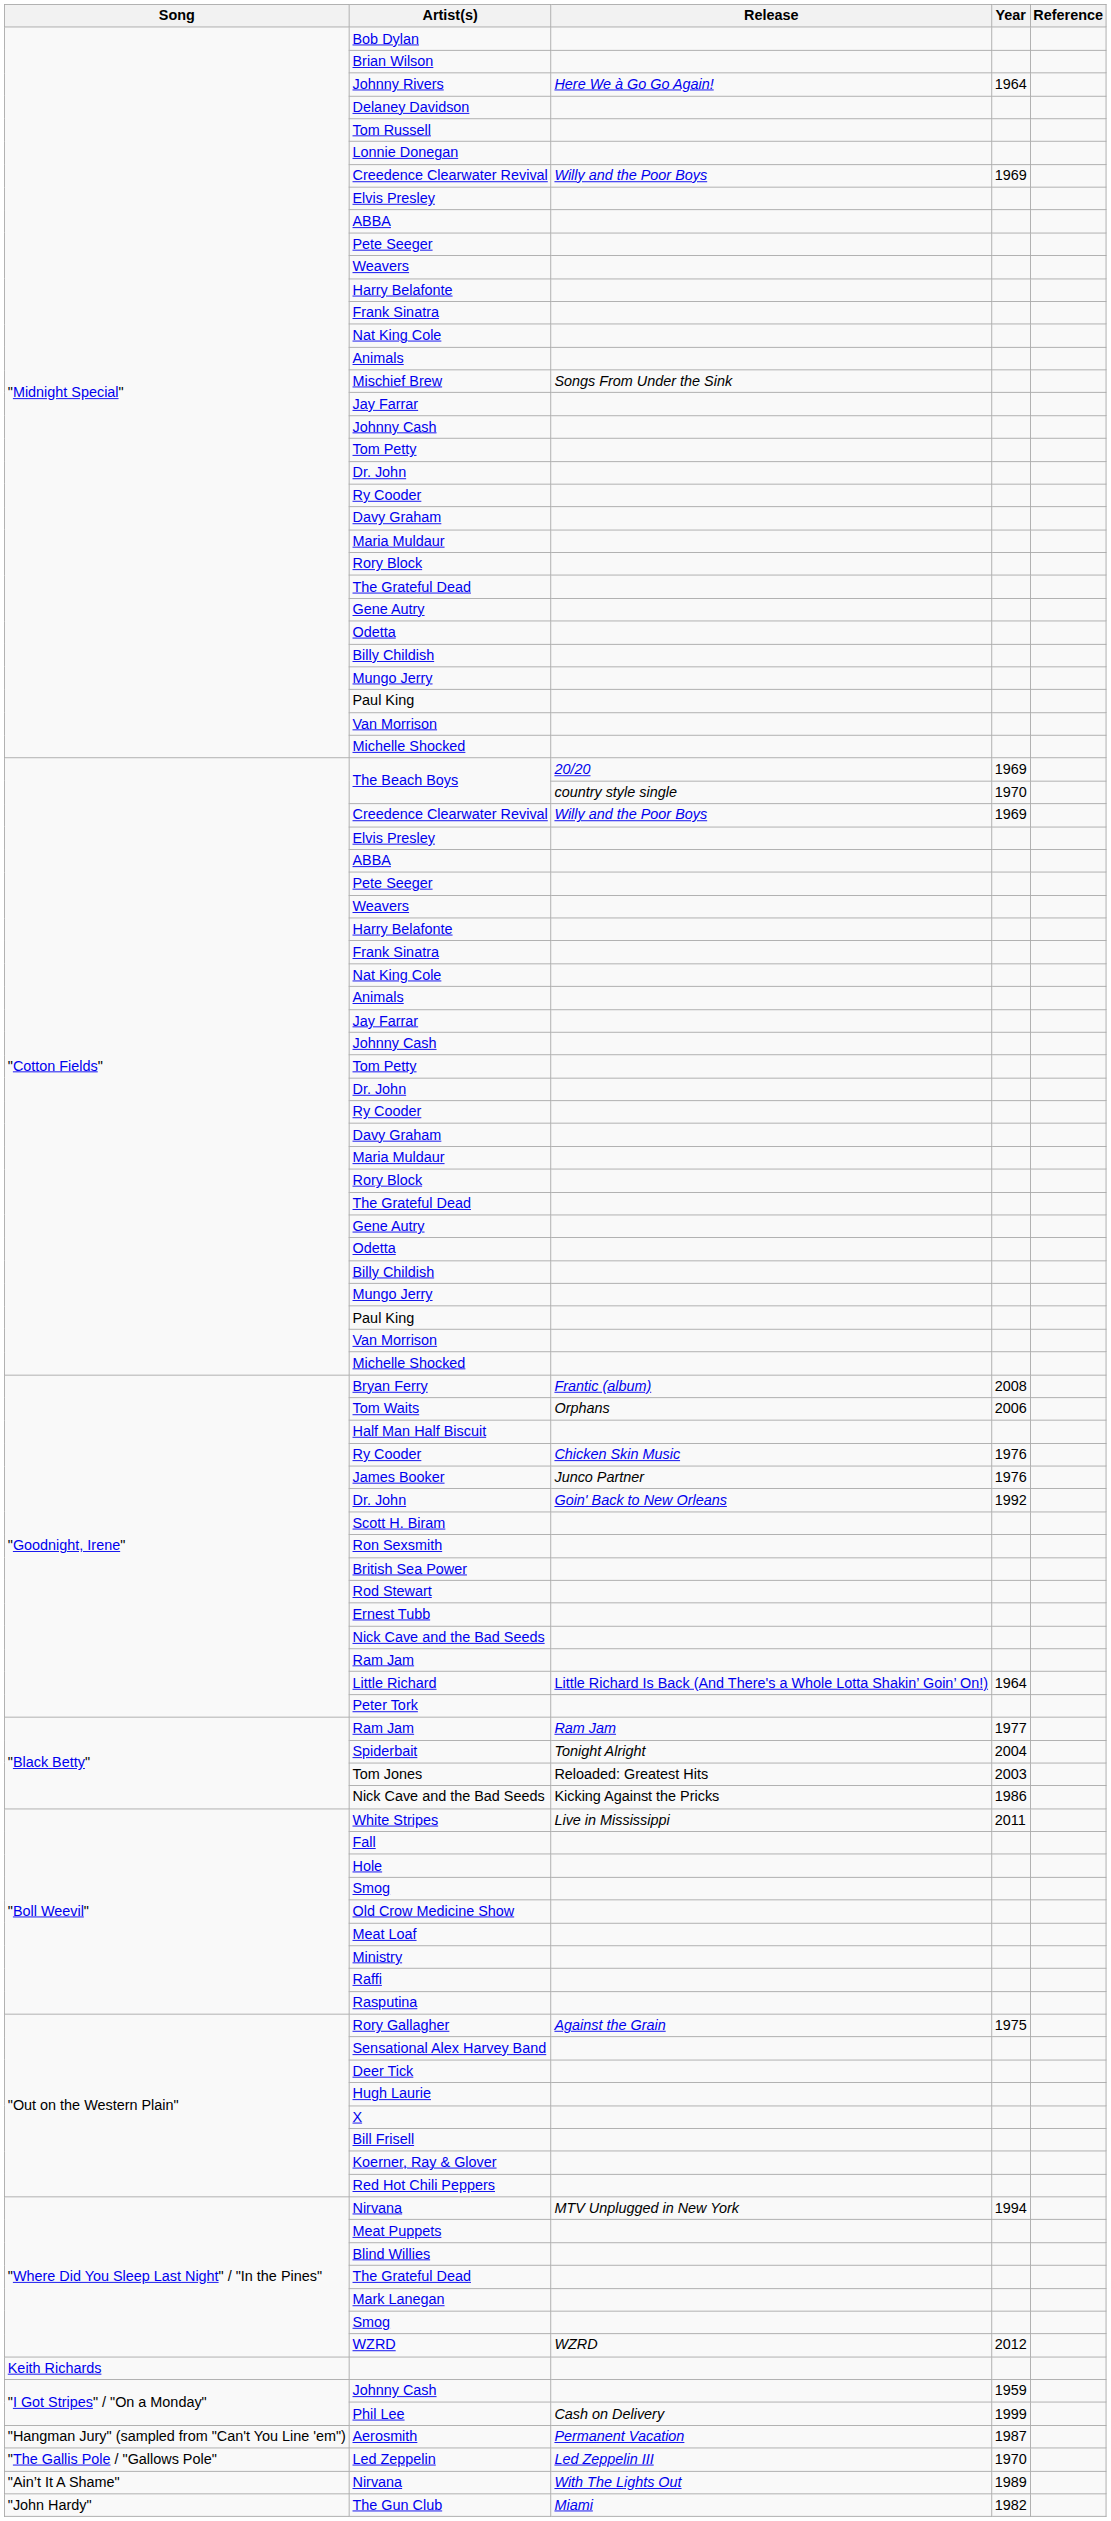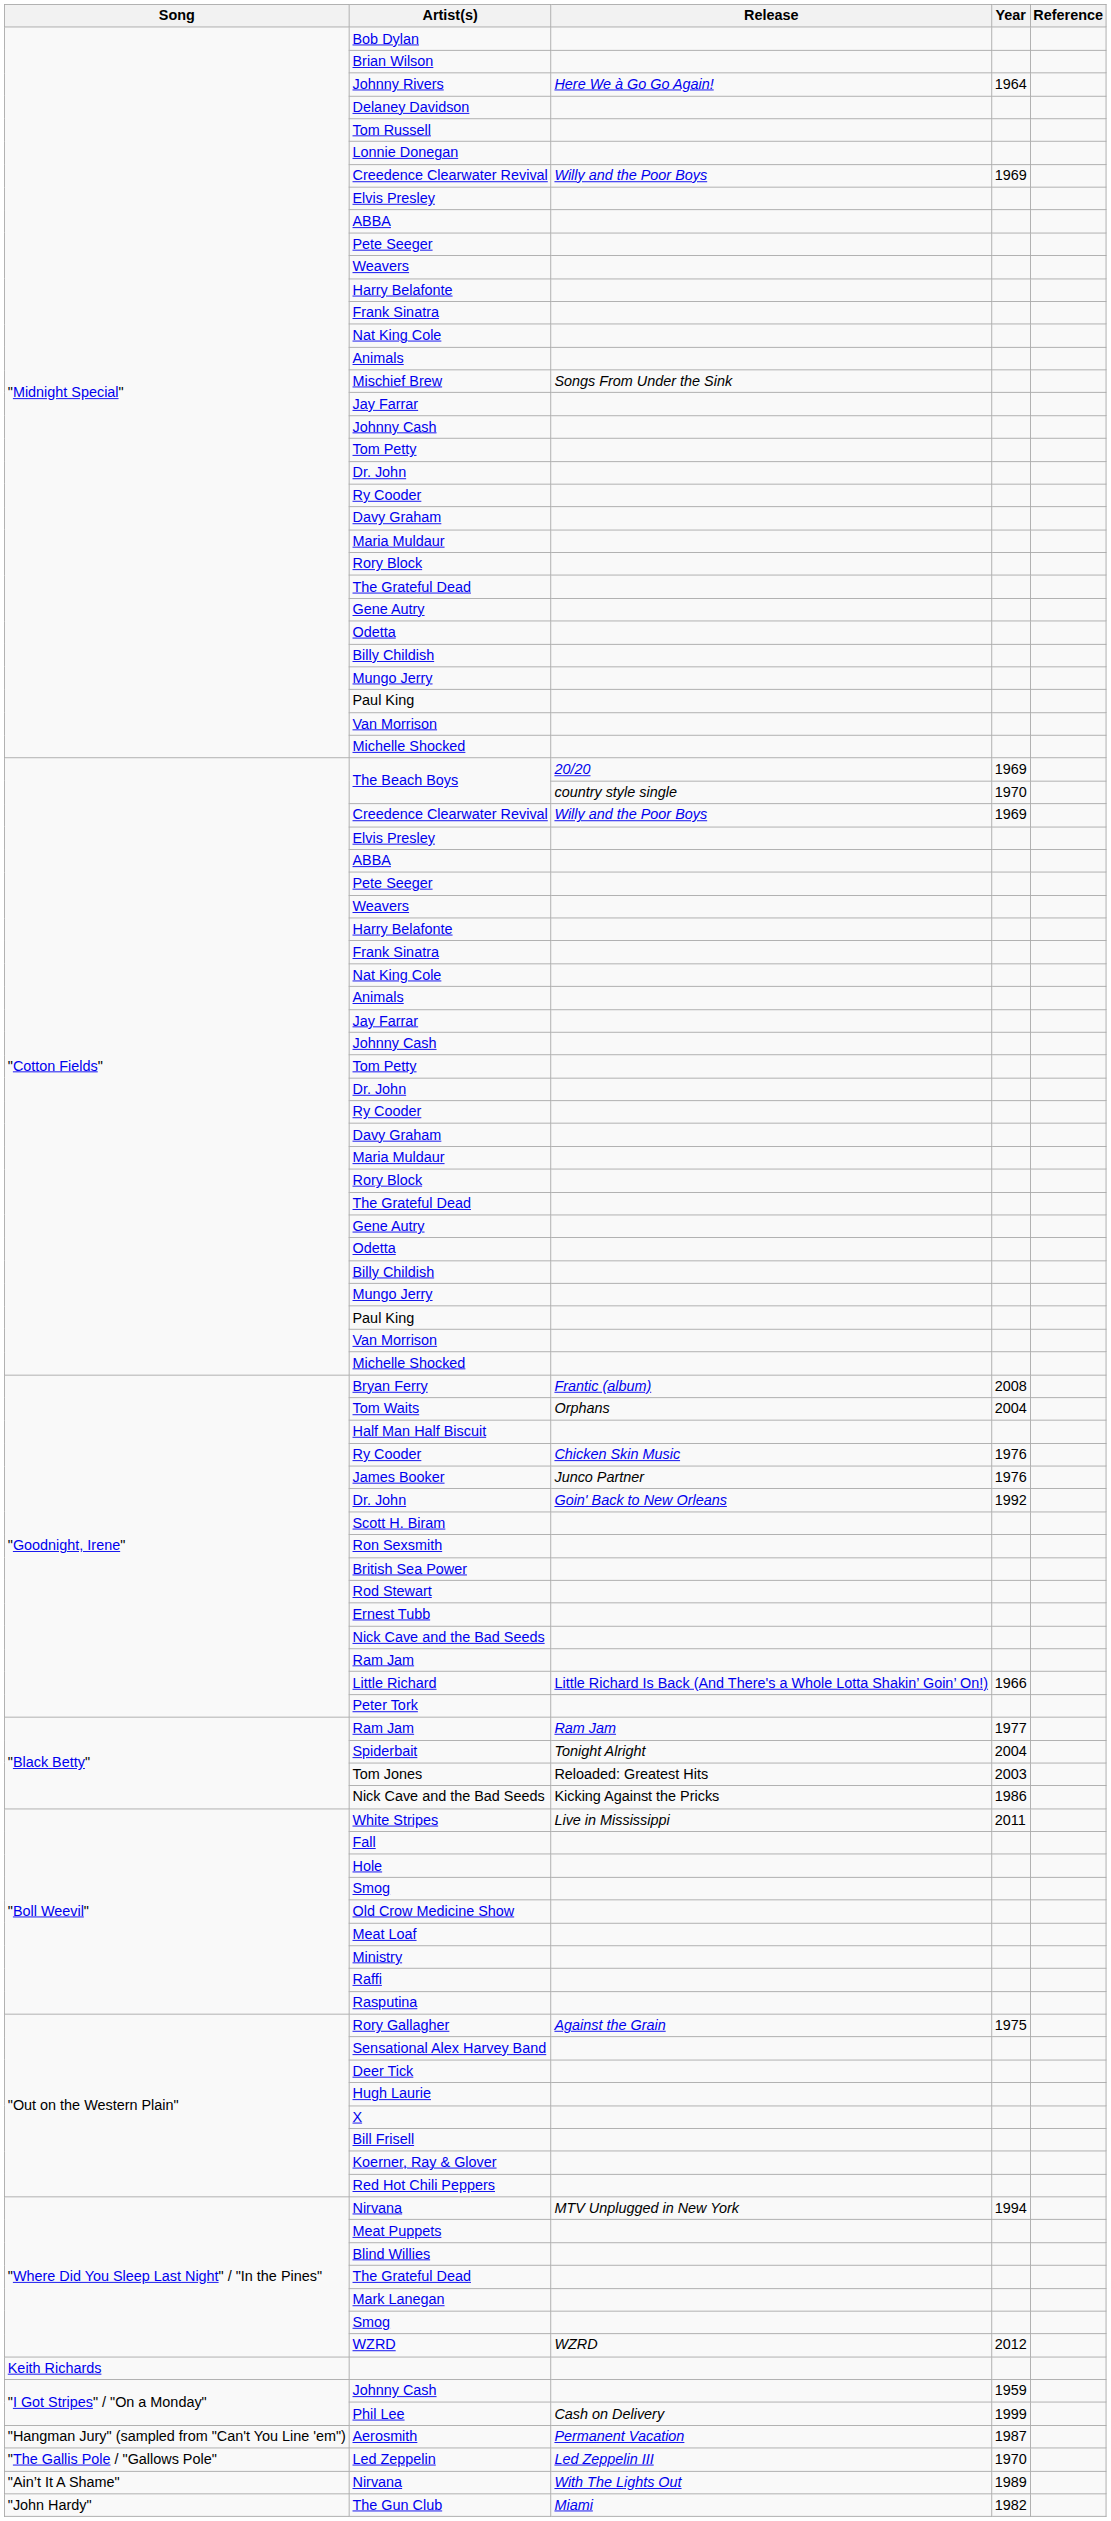Tom Waits | Year: 2006 -> 2004
Little Richard | Year: 1964 -> 1966
